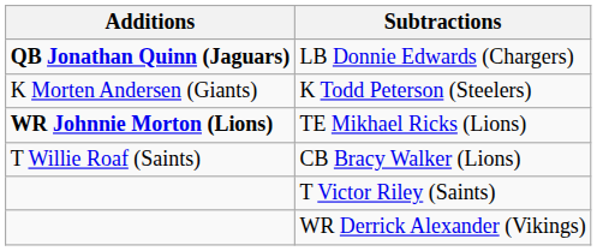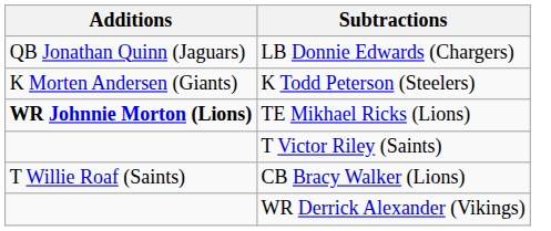LB Donnie Edwards (Chargers) | Additions: bold -> normal
rows swapped: CB Bracy Walker (Lions) <-> T Victor Riley (Saints)
